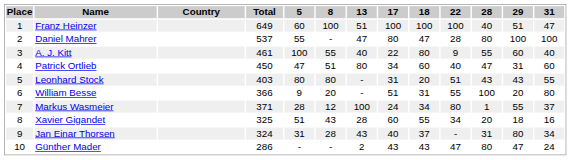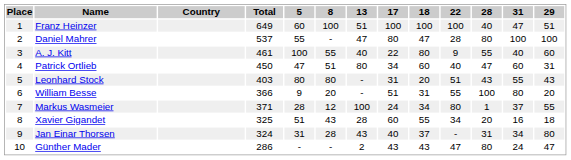columns swapped: 29 <-> 31
